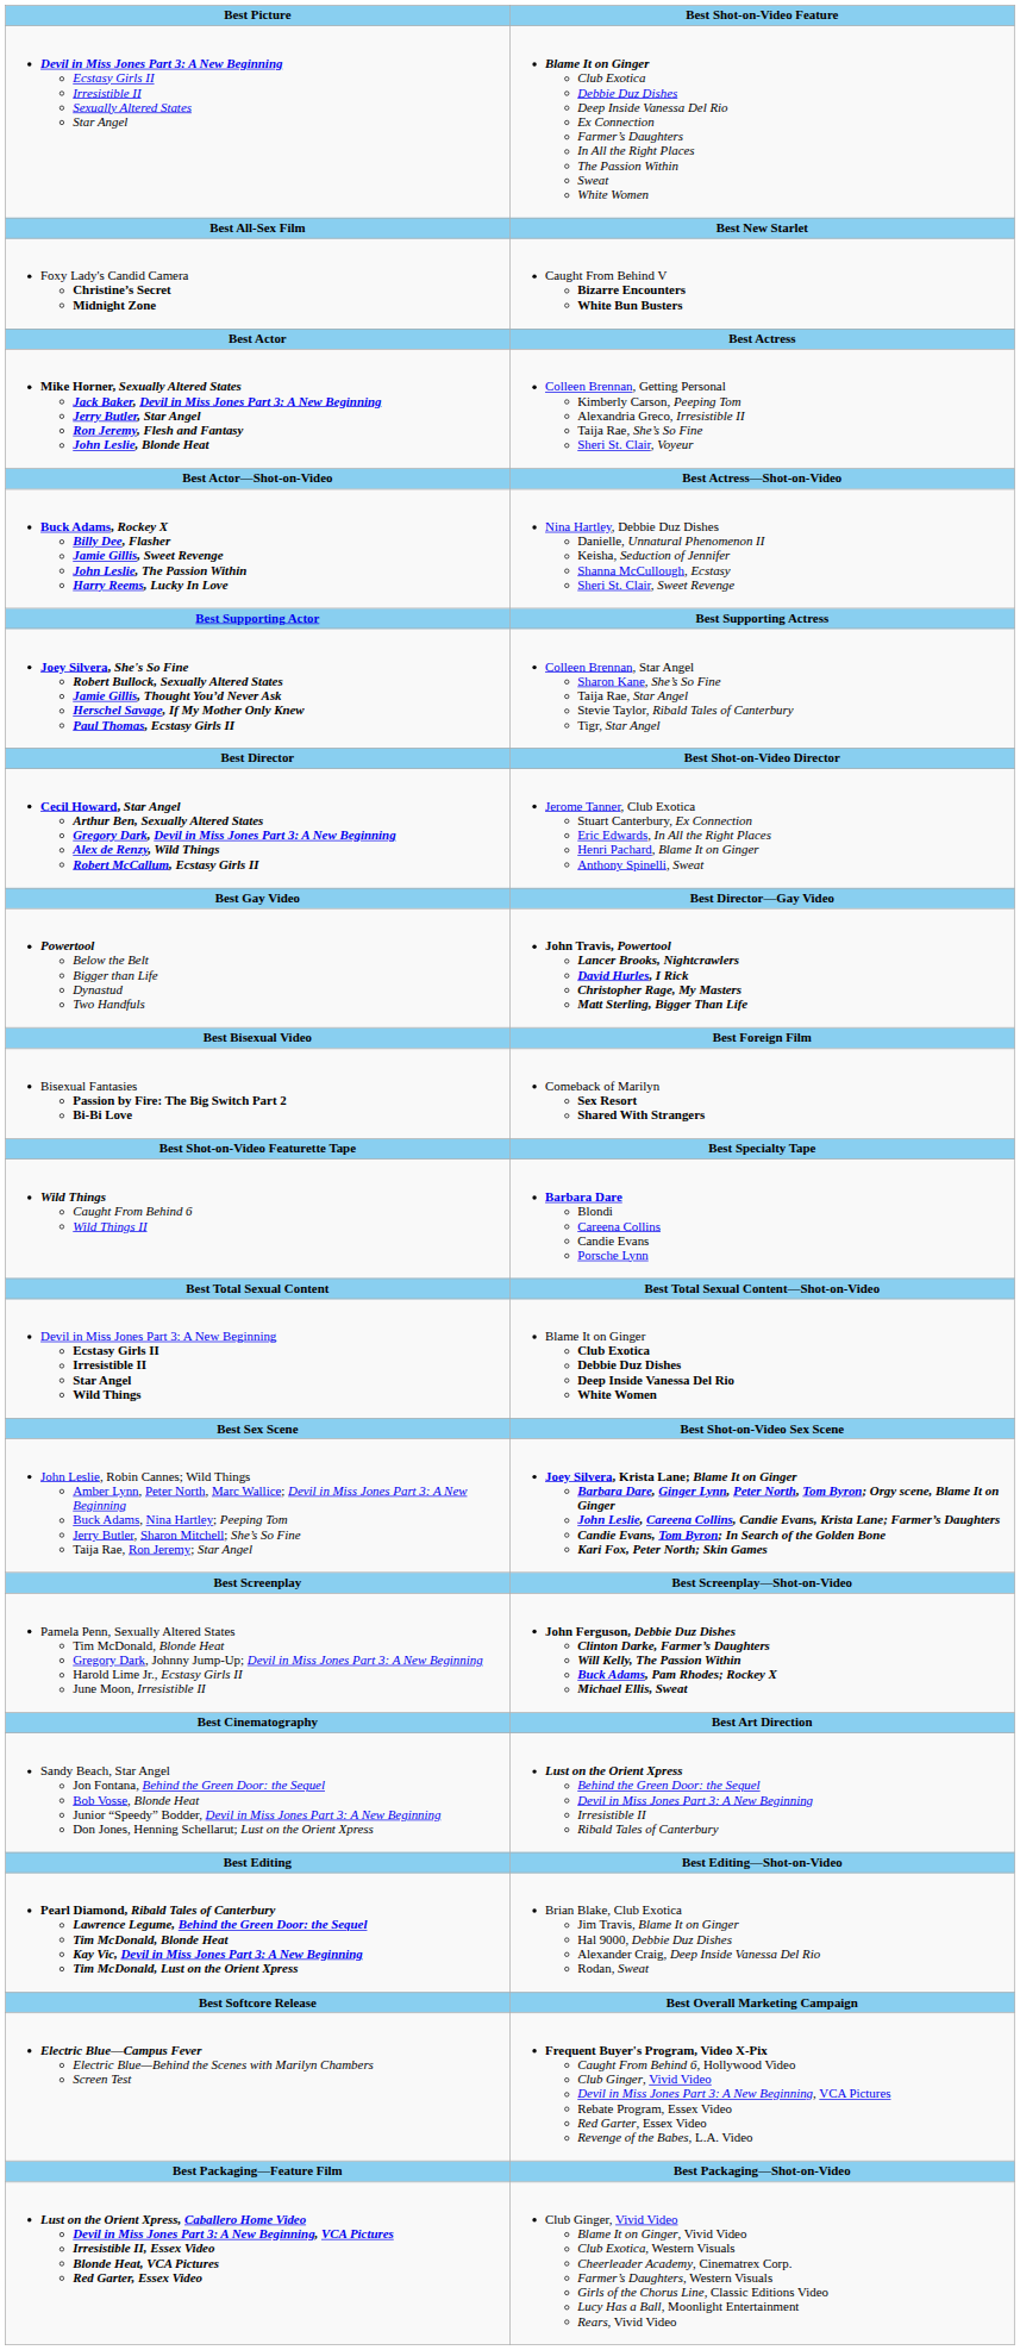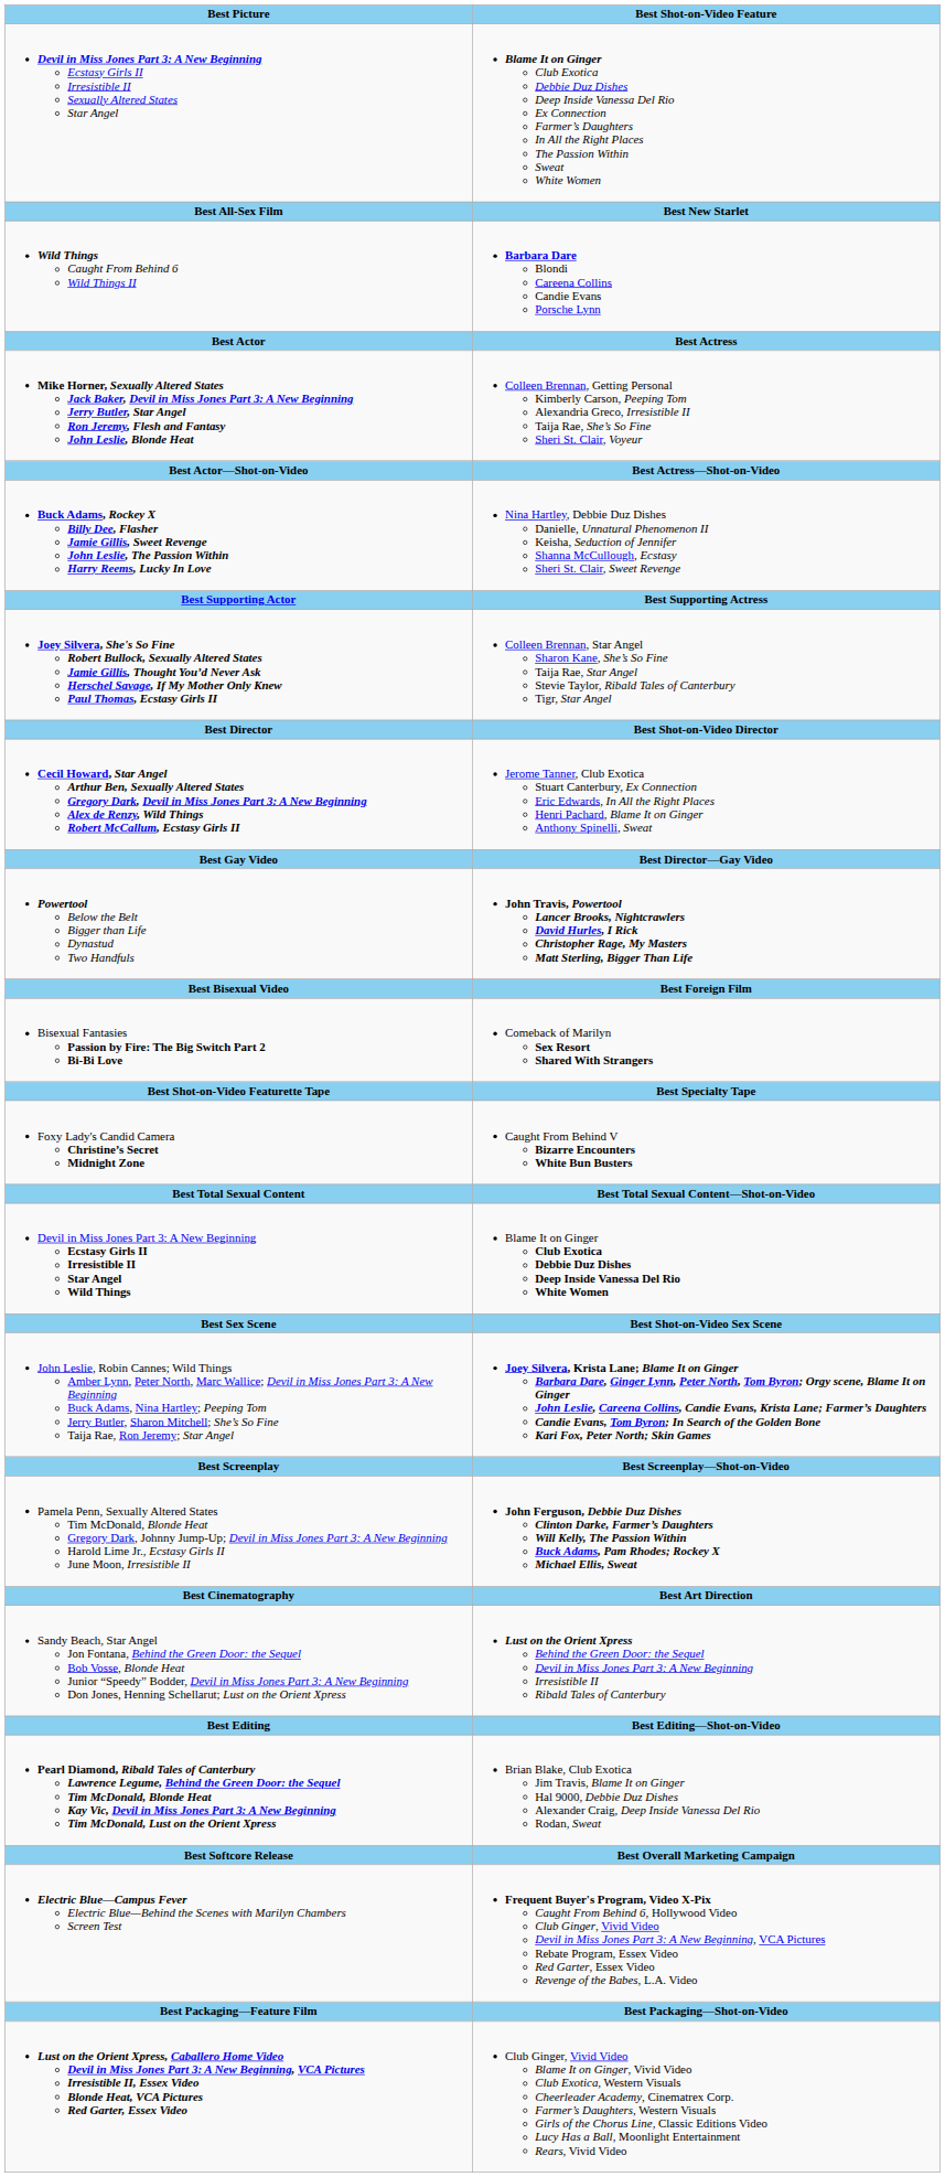rows swapped: Wild Things Caught From Behind 6 Wild Things II <-> Foxy Lady's Candid Camera Christine’s Secret Midnight Zone
